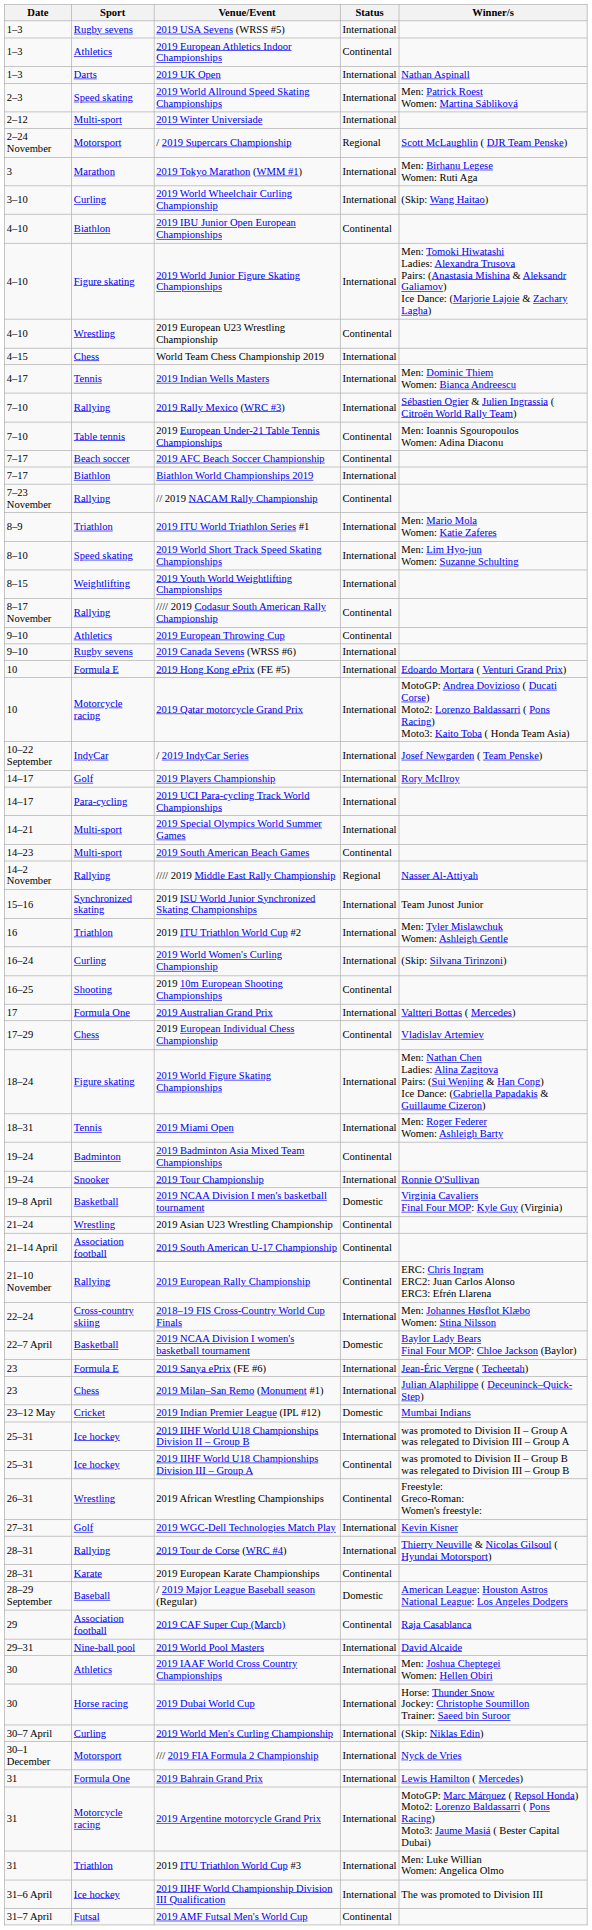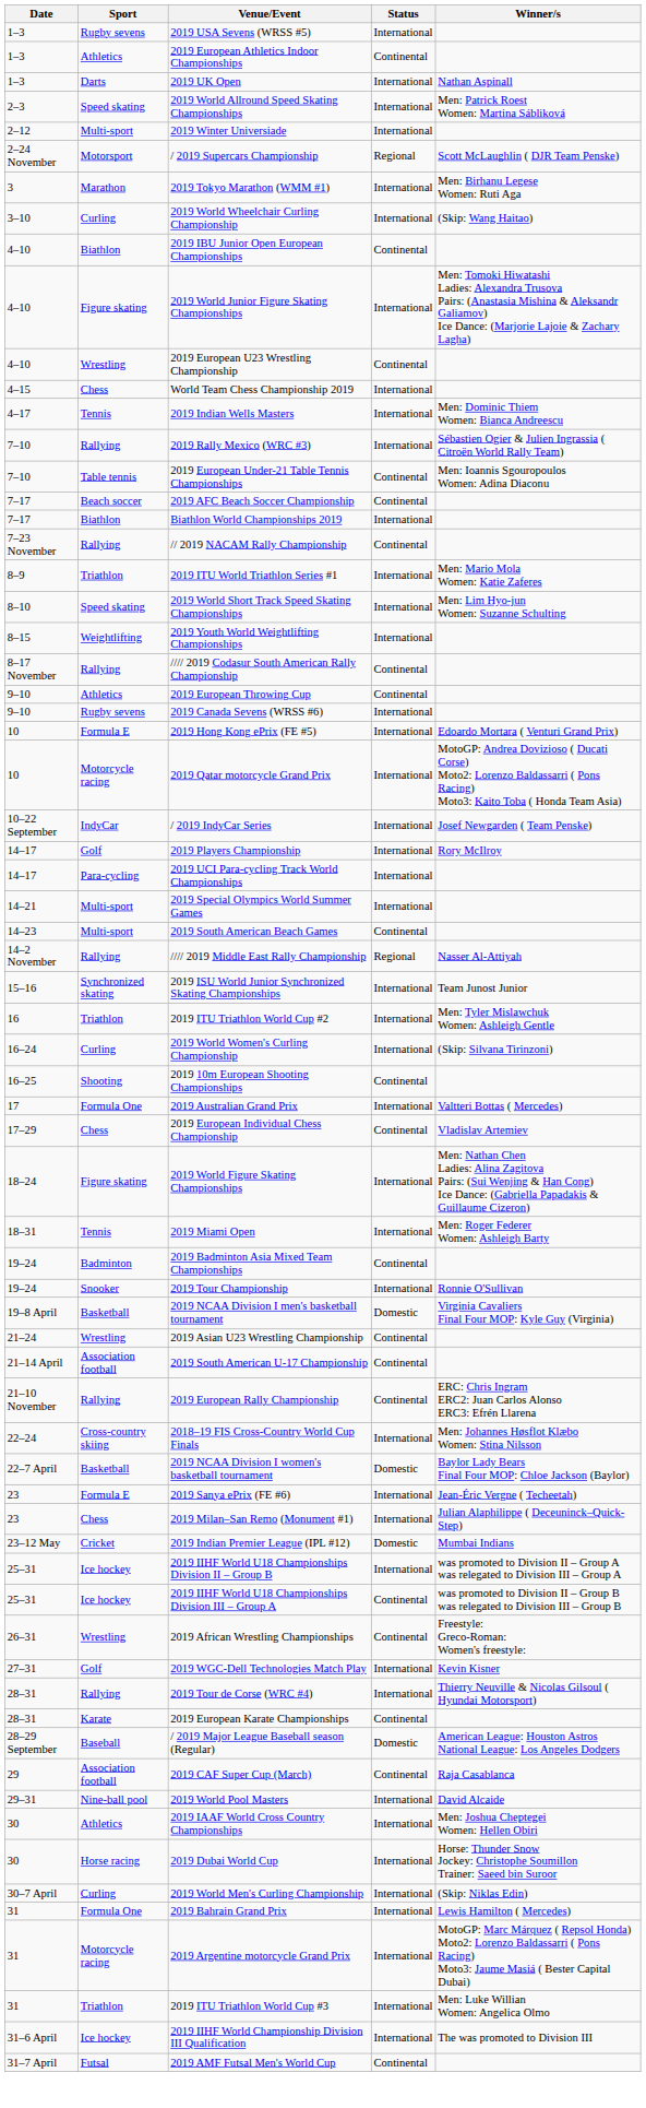- row: 30–1 December | Motorsport | /// 2019 FIA Formula 2 Championship | International | Nyck de Vries
